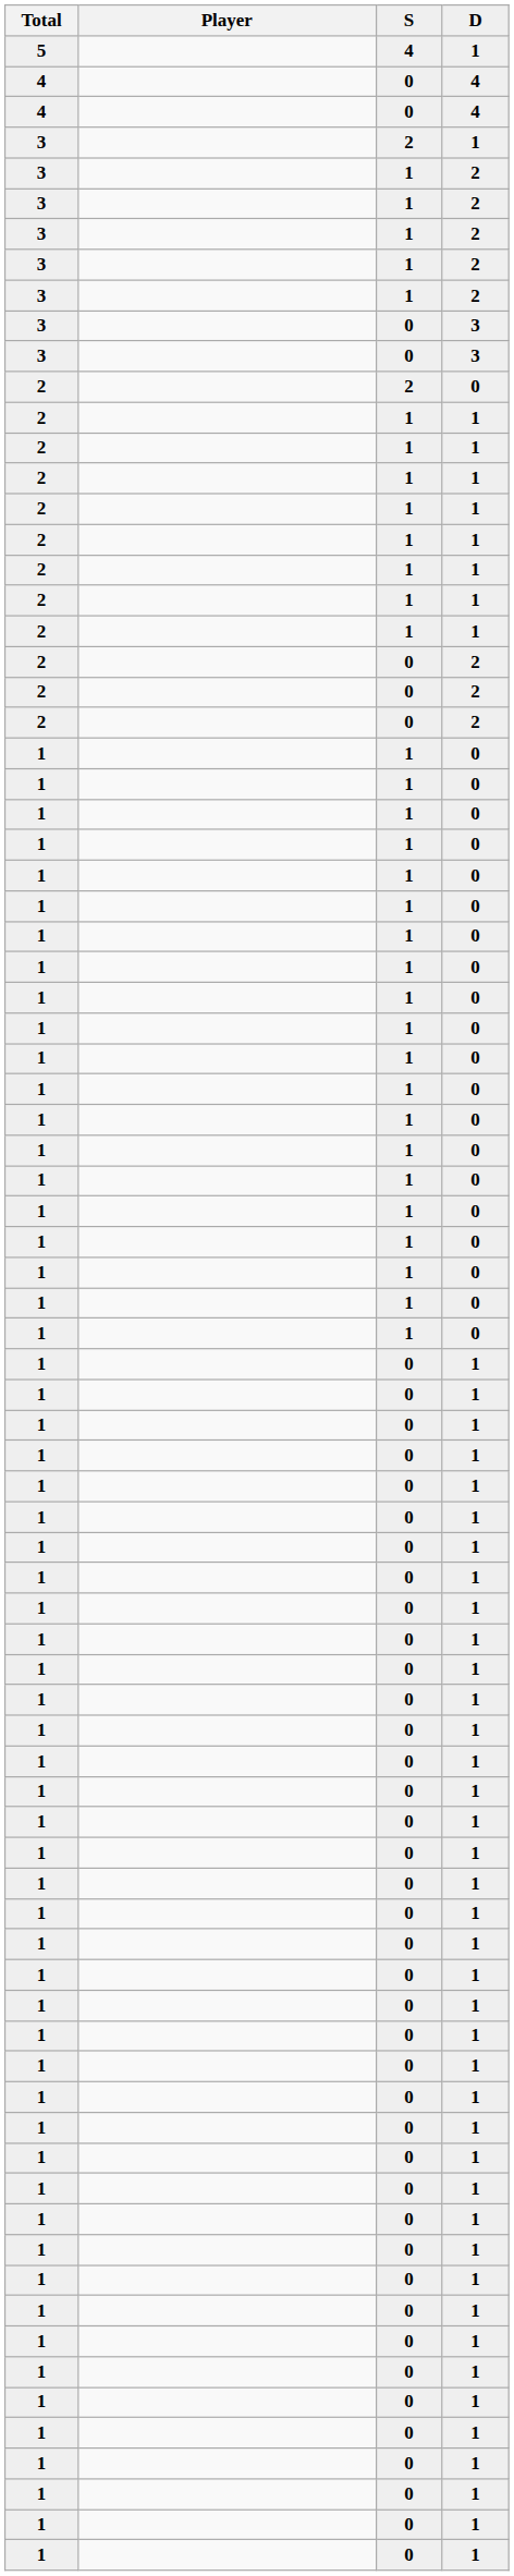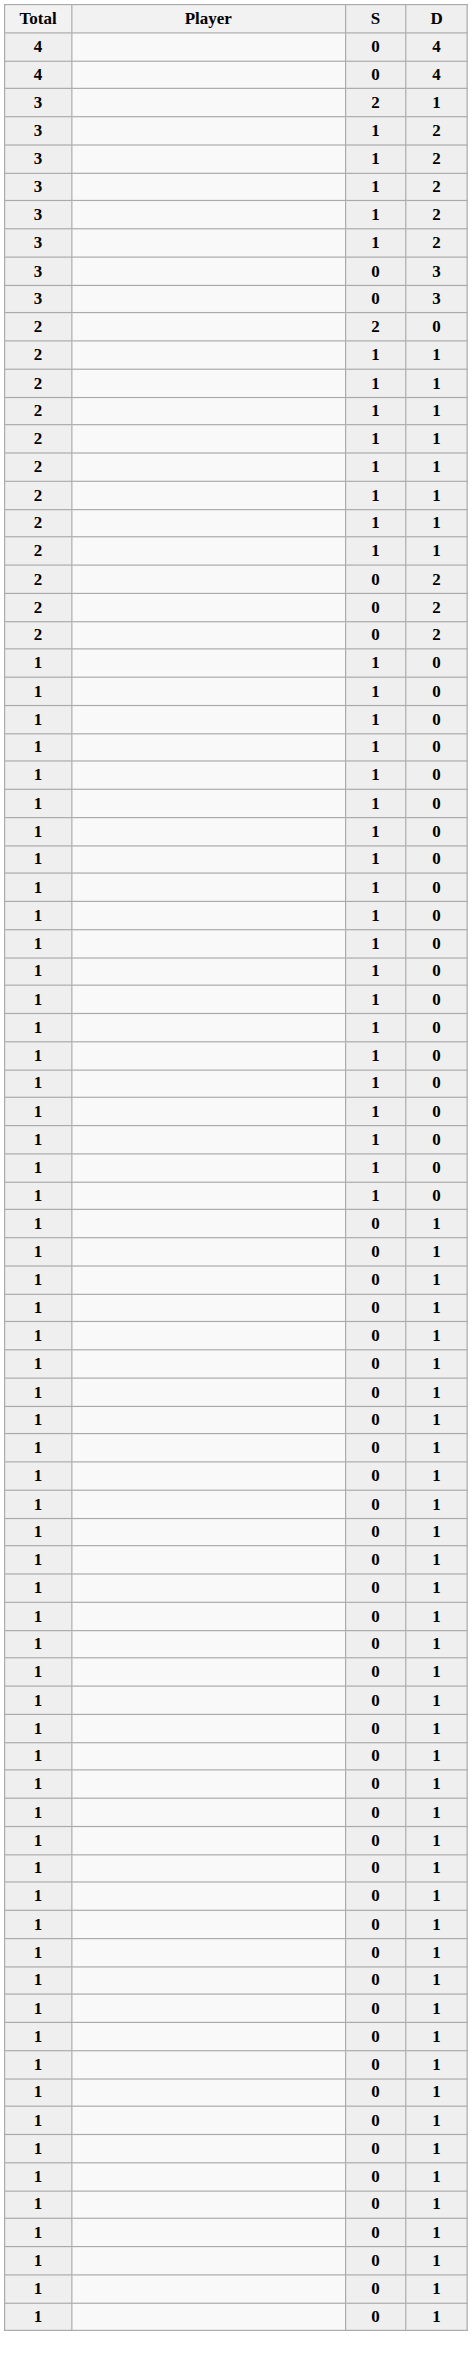- row: 5 | 4 | 1
